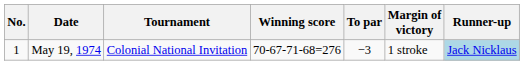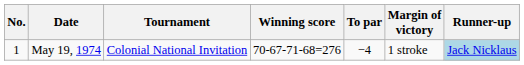May 19, 1974 | To par: −3 -> −4
